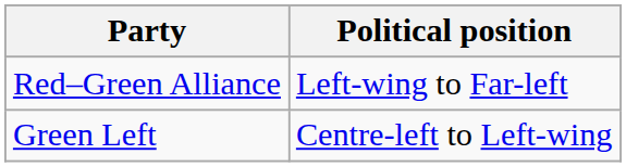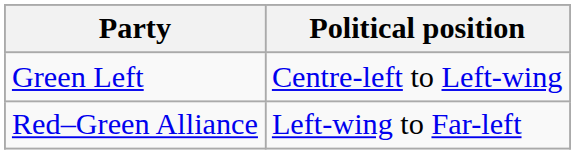rows swapped: Green Left <-> Red–Green Alliance
